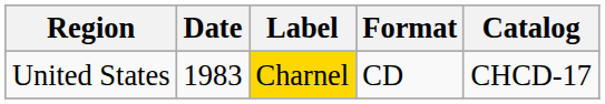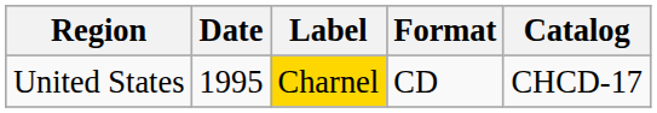United States | Date: 1983 -> 1995
